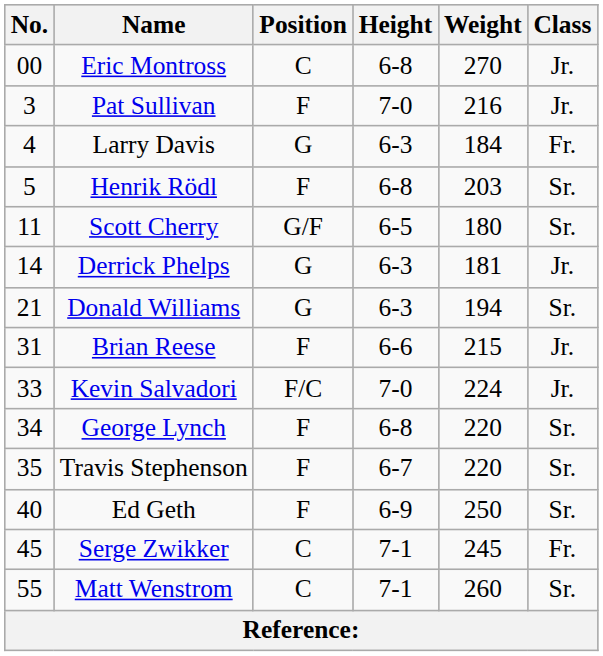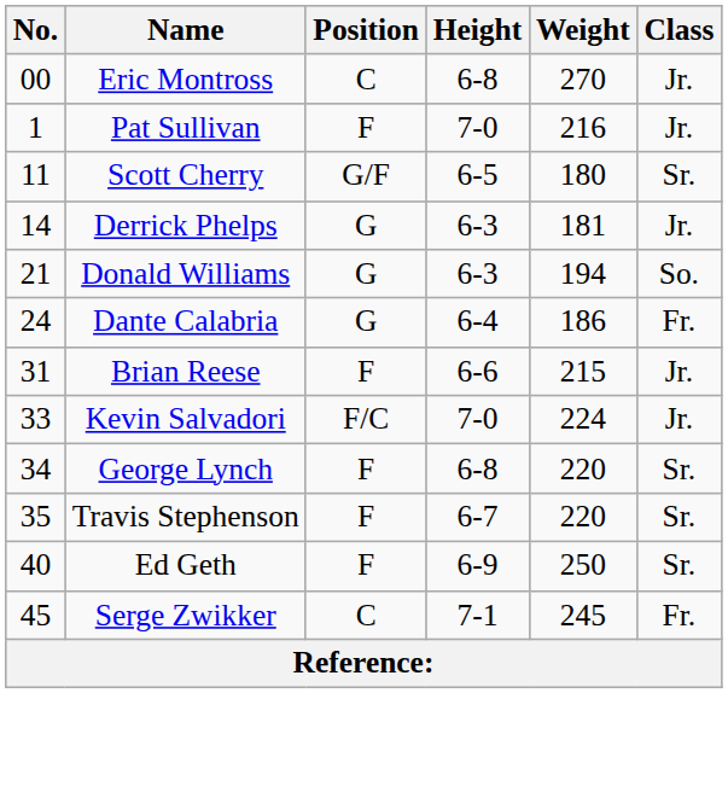Pat Sullivan | No.: 3 -> 1
- row: 4 | Larry Davis | G | 6-3 | 184 | Fr.
- row: 5 | Henrik Rödl | F | 6-8 | 203 | Sr.
Donald Williams | Class: Sr. -> So.
+ row: 24 | Dante Calabria | G | 6-4 | 186 | Fr.
- row: 55 | Matt Wenstrom | C | 7-1 | 260 | Sr.
